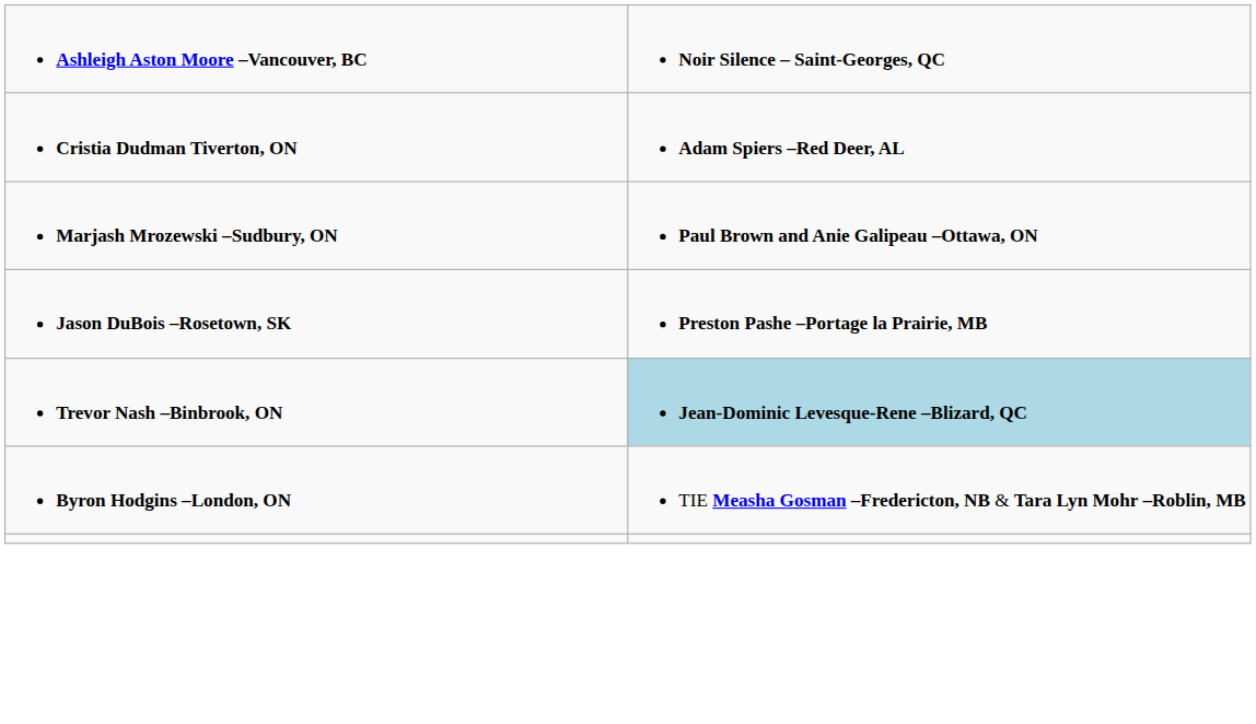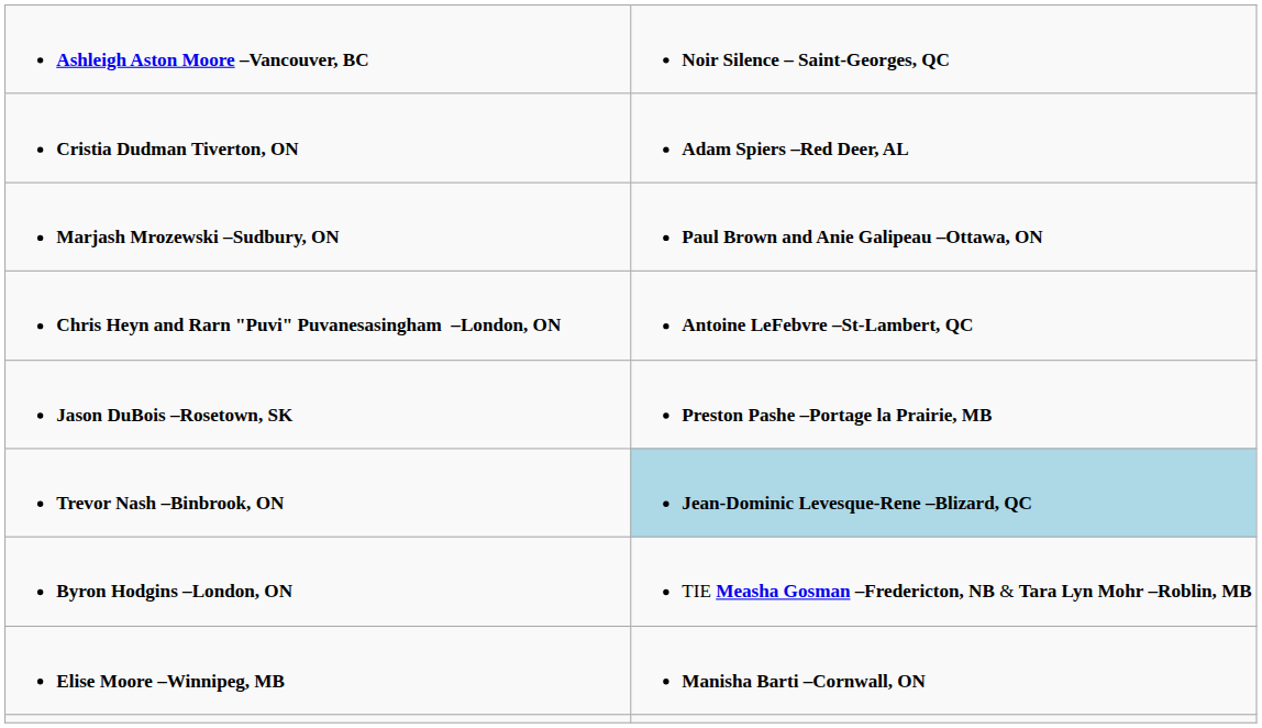+ row: Chris Heyn and Rarn "Puvi" Puvanesasingham –London, ON | Antoine LeFebvre –St-Lambert, QC
+ row: Elise Moore –Winnipeg, MB | Manisha Barti –Cornwall, ON
